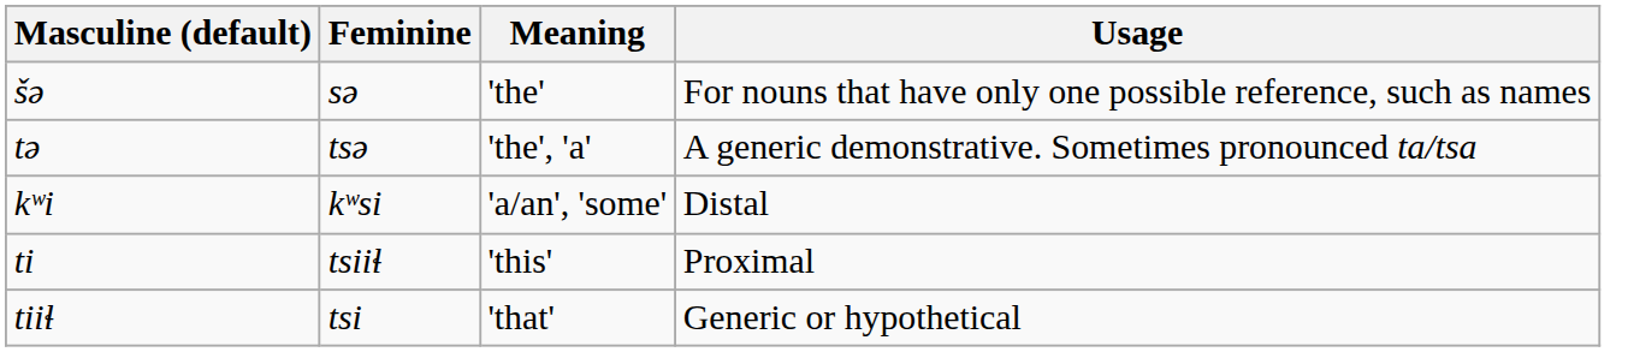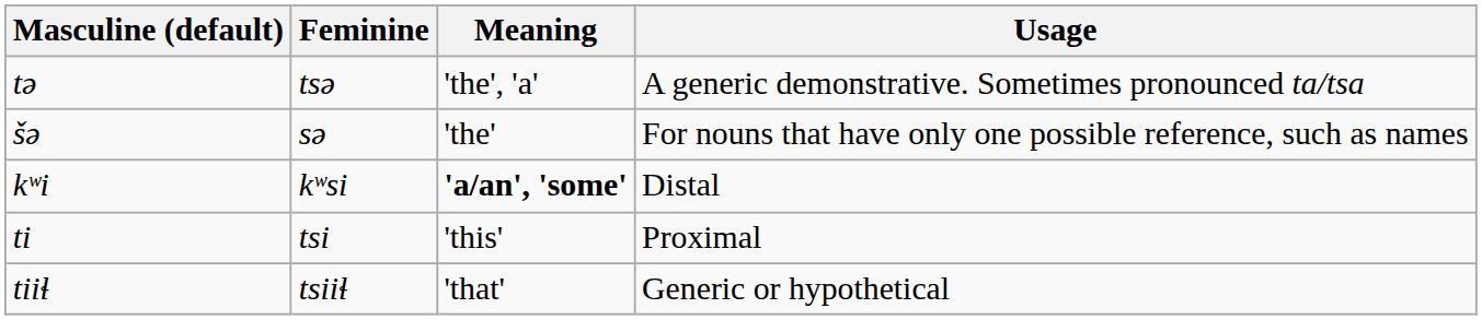rows swapped: tə <-> šə
kʷi | Meaning: normal -> bold
ti | Feminine: tsiiɬ -> tsi
tiiɬ | Feminine: tsi -> tsiiɬ
